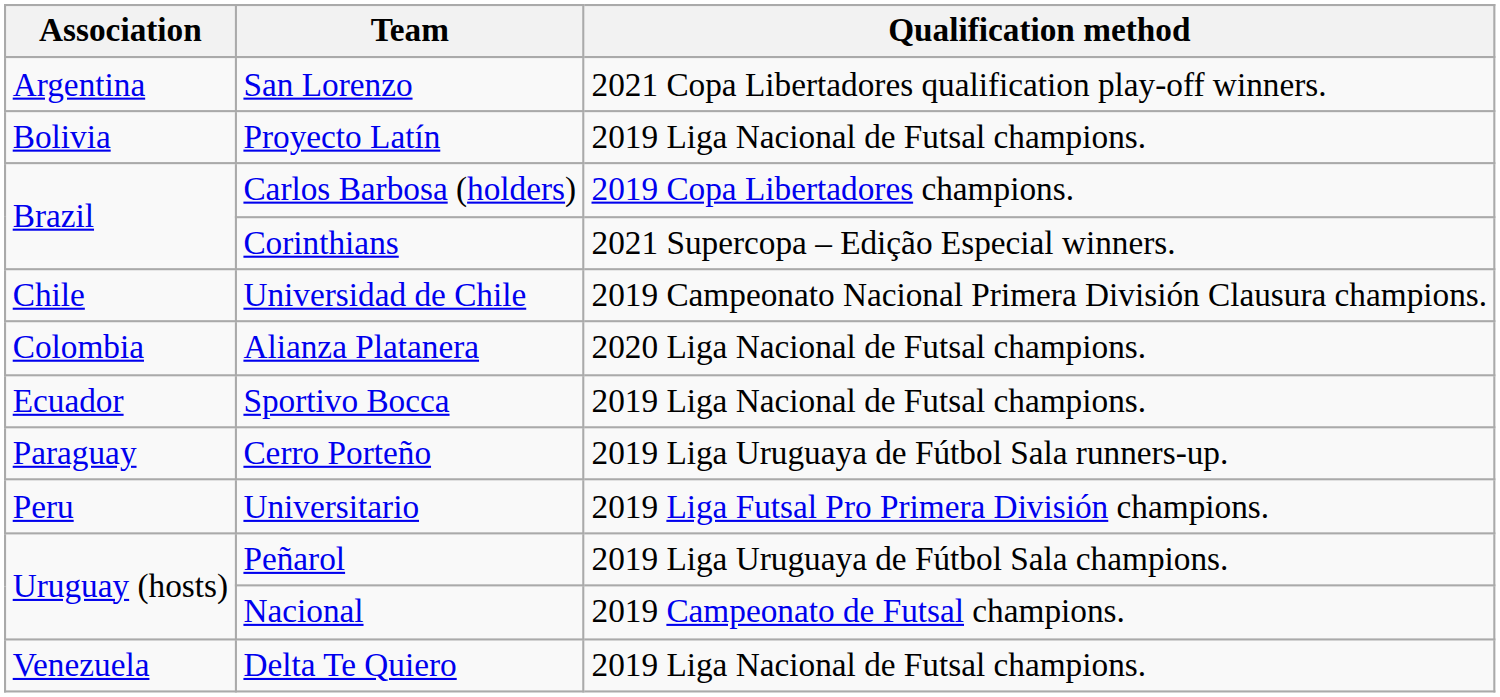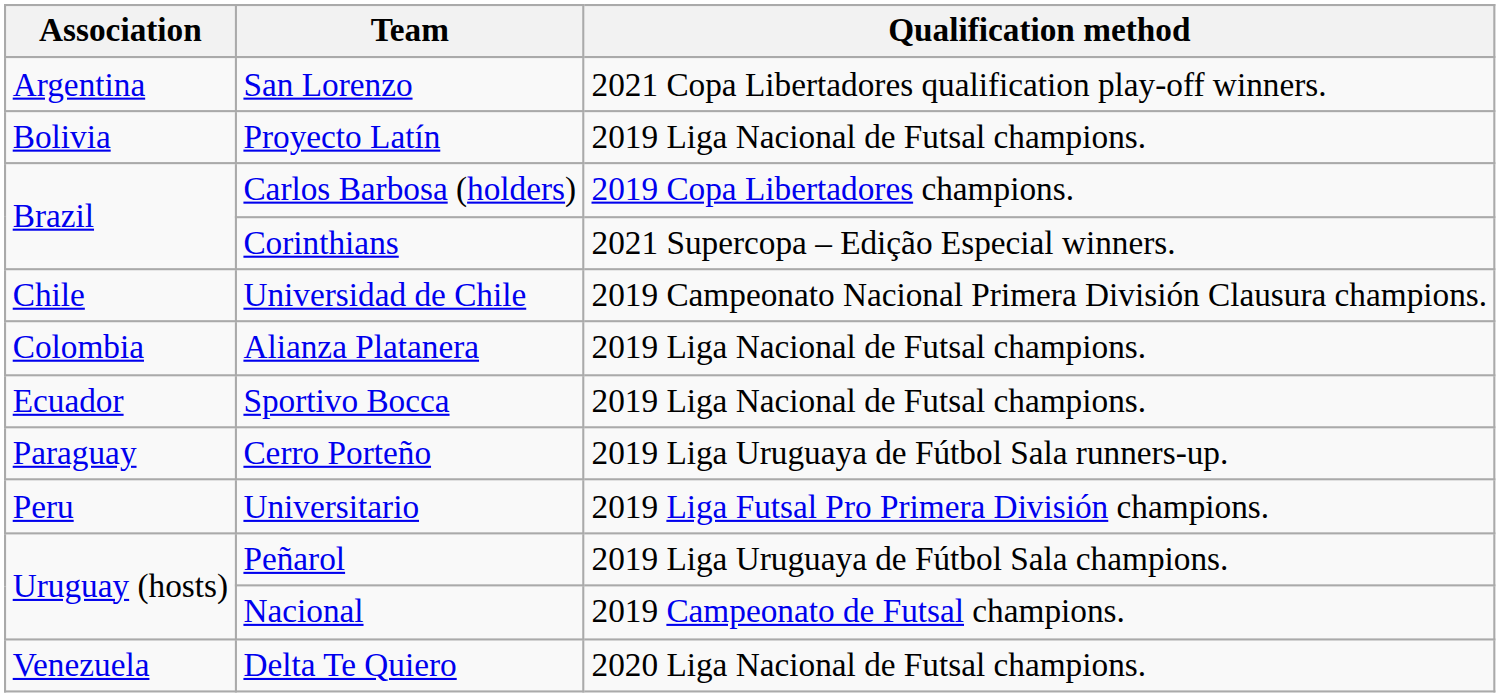Alianza Platanera | Qualification method: 2020 Liga Nacional de Futsal champions. -> 2019 Liga Nacional de Futsal champions.
Delta Te Quiero | Qualification method: 2019 Liga Nacional de Futsal champions. -> 2020 Liga Nacional de Futsal champions.
